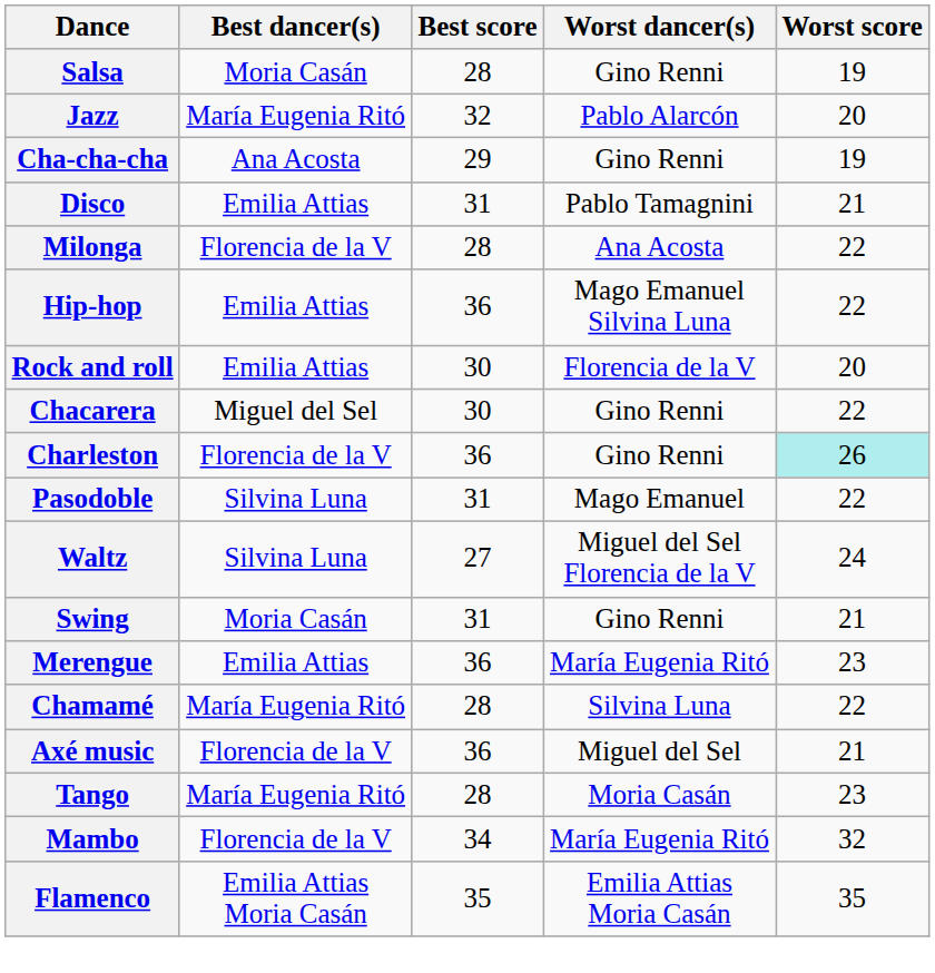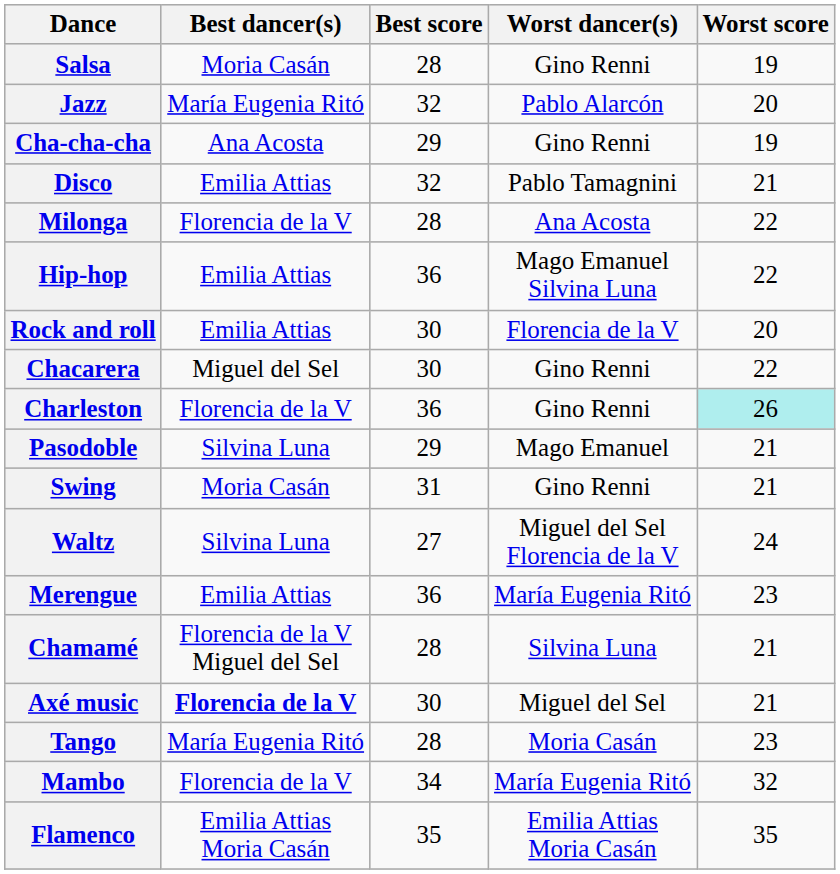Disco | Best score: 31 -> 32
Pasodoble | Best score: 31 -> 29
Pasodoble | Worst score: 22 -> 21
rows swapped: Waltz <-> Swing
Chamamé | Best dancer(s): María Eugenia Ritó -> Florencia de la V Miguel del Sel
Chamamé | Worst score: 22 -> 21
Axé music | Best dancer(s): normal -> bold
Axé music | Best score: 36 -> 30
